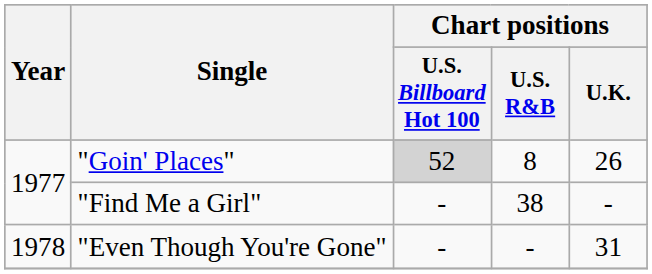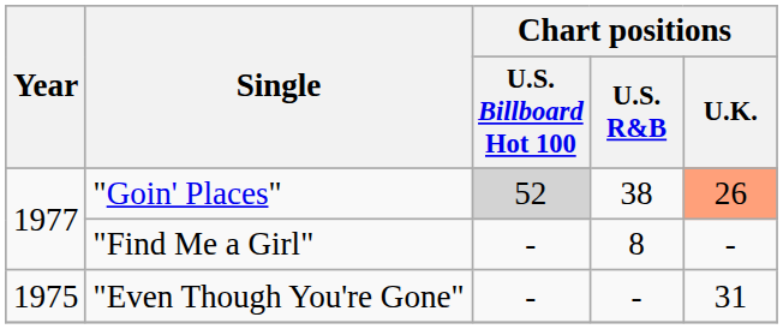"Goin' Places" | Chart positions / U.S. R&B: 8 -> 38
"Goin' Places" | Chart positions / U.K.: no background -> lightsalmon background
"Find Me a Girl" | Chart positions / U.S. R&B: 38 -> 8
"Even Though You're Gone" | Year: 1978 -> 1975
